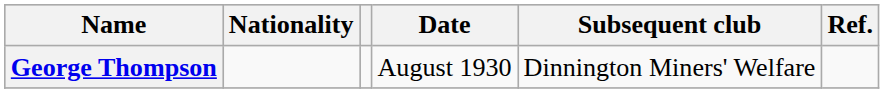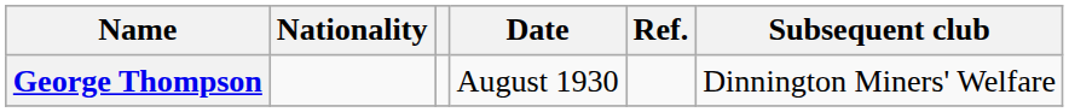columns swapped: Subsequent club <-> Ref.
